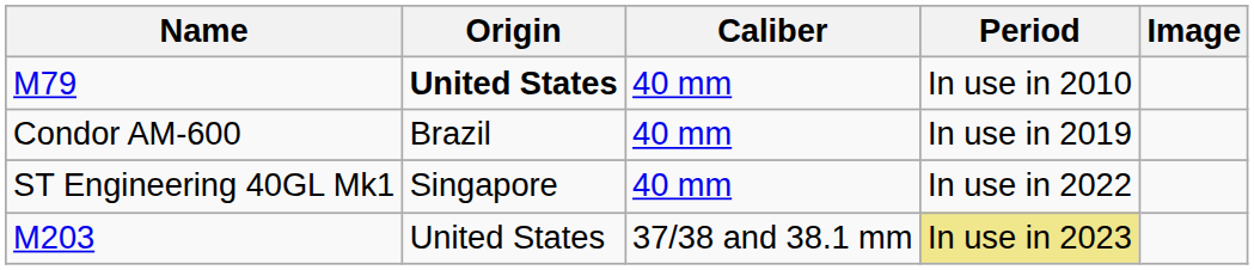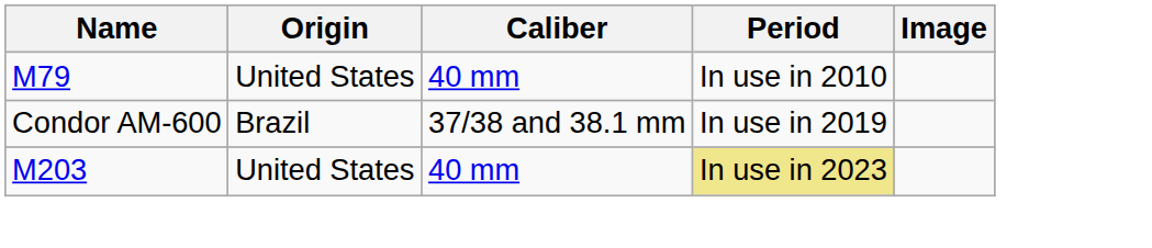M79 | Origin: bold -> normal
Condor AM-600 | Caliber: 40 mm -> 37/38 and 38.1 mm
- row: ST Engineering 40GL Mk1 | Singapore | 40 mm | In use in 2022
M203 | Caliber: 37/38 and 38.1 mm -> 40 mm
